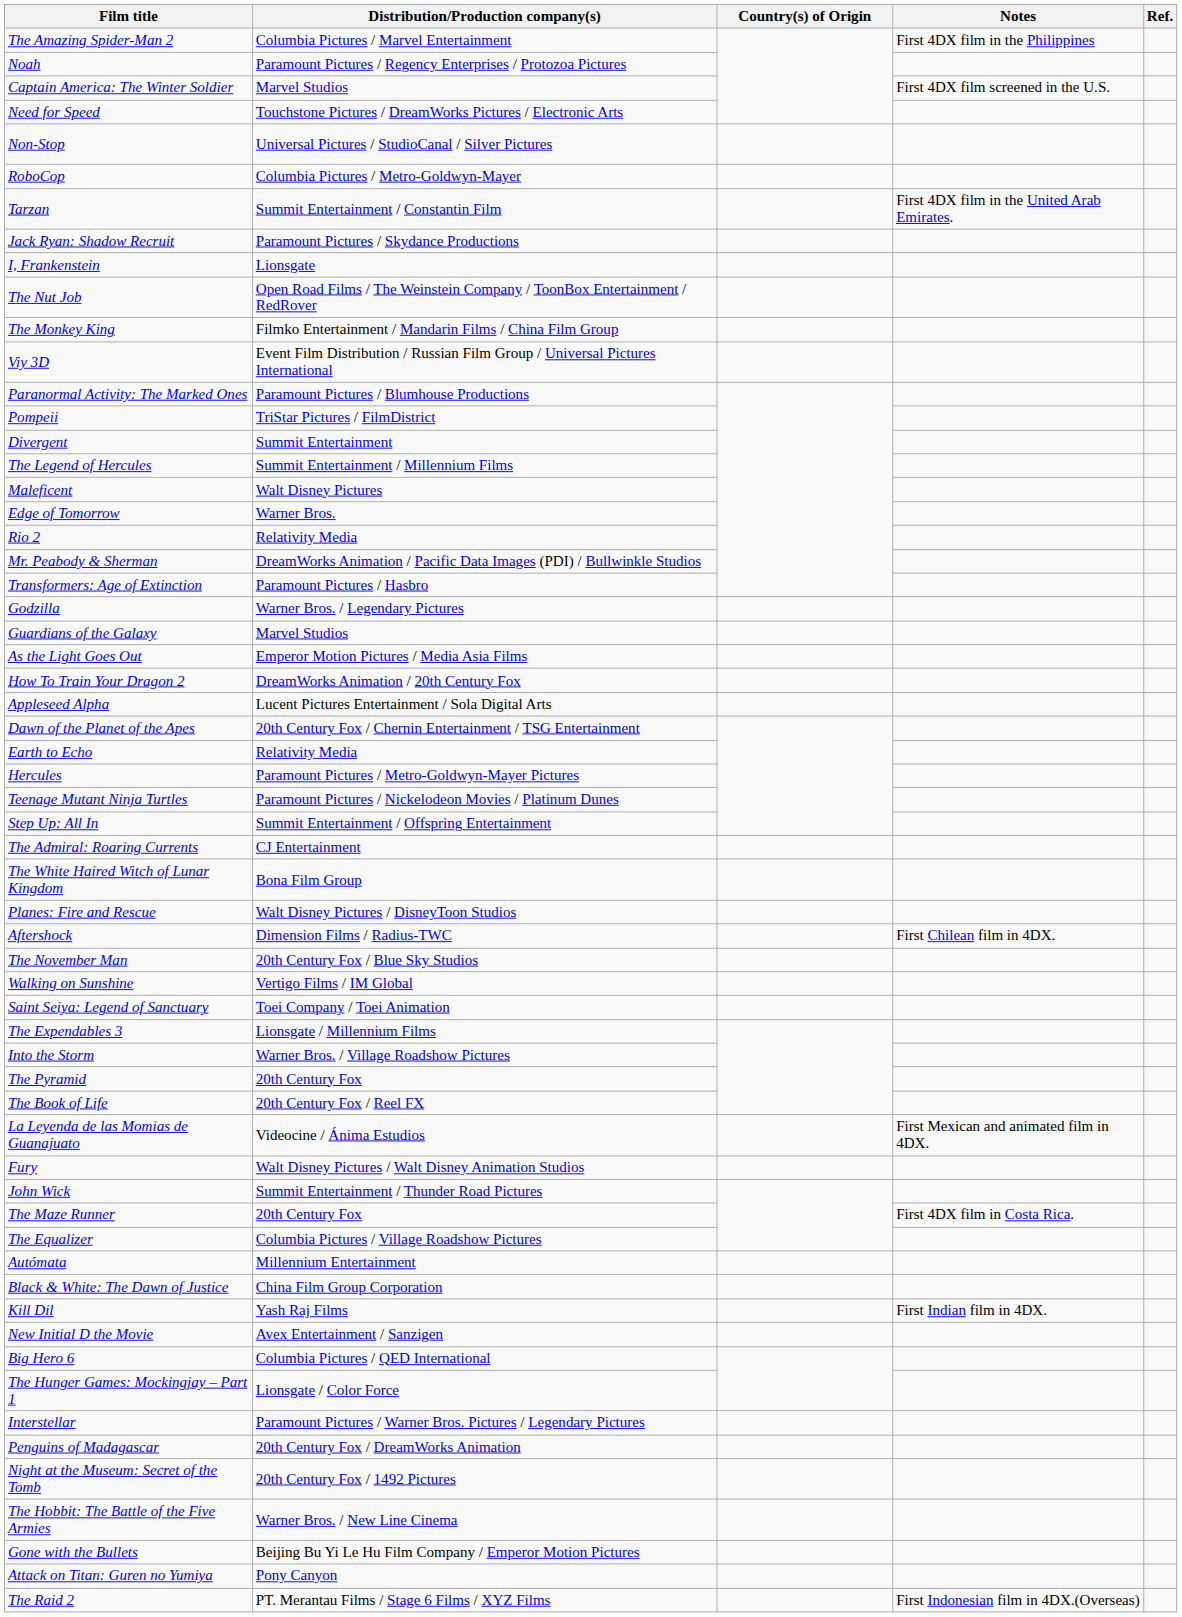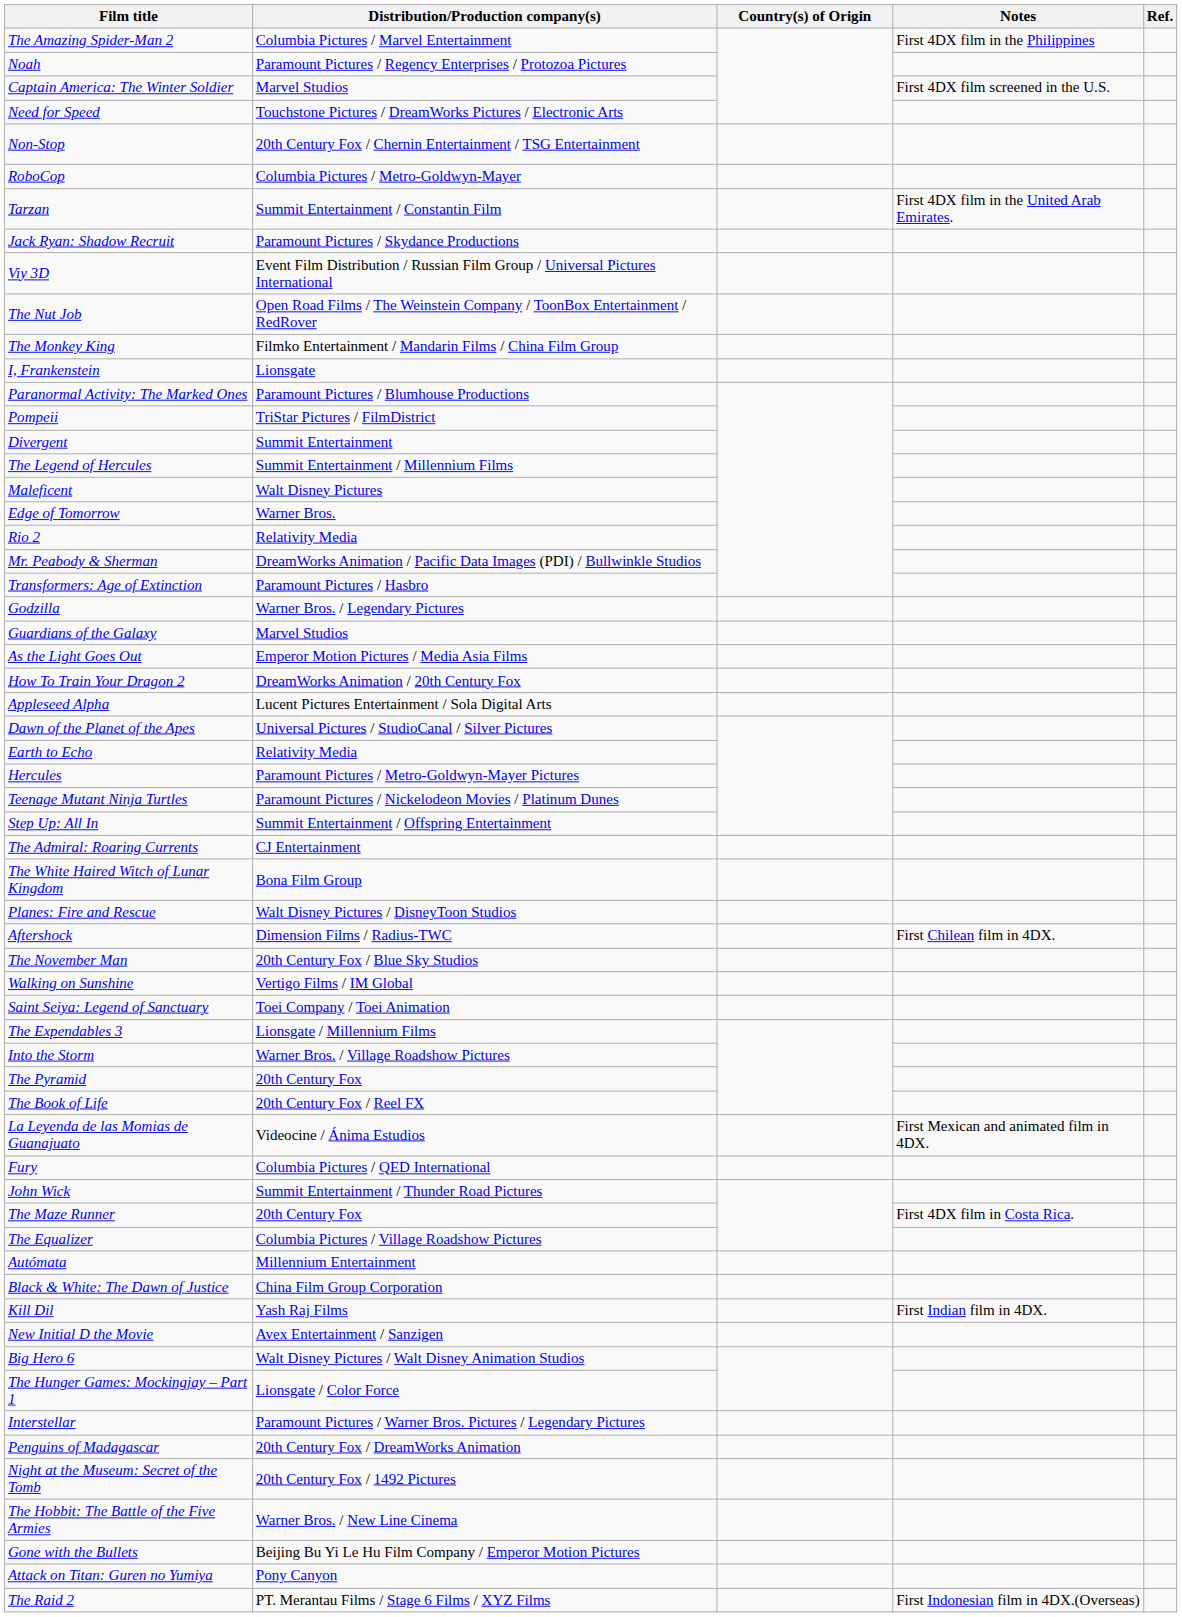Non-Stop | Distribution/Production company(s): Universal Pictures / StudioCanal / Silver Pictures -> 20th Century Fox / Chernin Entertainment / TSG Entertainment
rows swapped: I, Frankenstein <-> Viy 3D
Dawn of the Planet of the Apes | Distribution/Production company(s): 20th Century Fox / Chernin Entertainment / TSG Entertainment -> Universal Pictures / StudioCanal / Silver Pictures
Fury | Distribution/Production company(s): Walt Disney Pictures / Walt Disney Animation Studios -> Columbia Pictures / QED International
Big Hero 6 | Distribution/Production company(s): Columbia Pictures / QED International -> Walt Disney Pictures / Walt Disney Animation Studios
